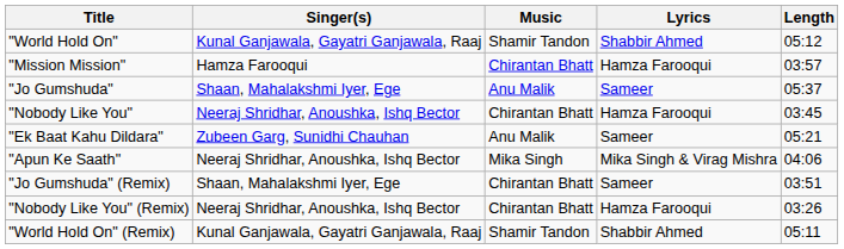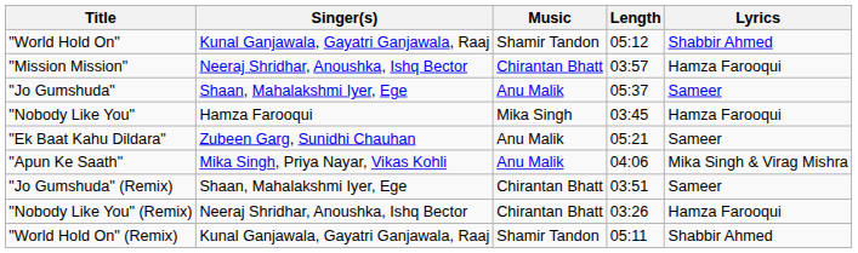columns swapped: Lyrics <-> Length
"Mission Mission" | Singer(s): Hamza Farooqui -> Neeraj Shridhar, Anoushka, Ishq Bector
"Nobody Like You" | Singer(s): Neeraj Shridhar, Anoushka, Ishq Bector -> Hamza Farooqui
"Nobody Like You" | Music: Chirantan Bhatt -> Mika Singh
"Apun Ke Saath" | Singer(s): Neeraj Shridhar, Anoushka, Ishq Bector -> Mika Singh, Priya Nayar, Vikas Kohli
"Apun Ke Saath" | Music: Mika Singh -> Anu Malik
